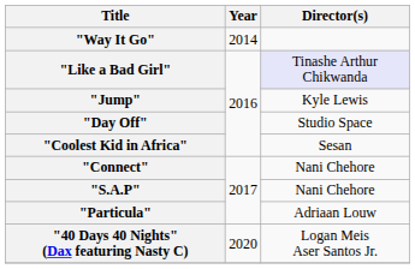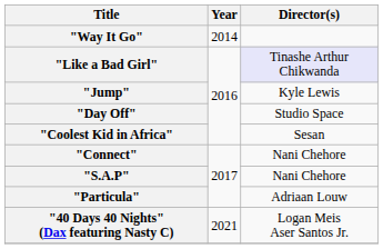"40 Days 40 Nights" (Dax featuring Nasty C) | Year: 2020 -> 2021
